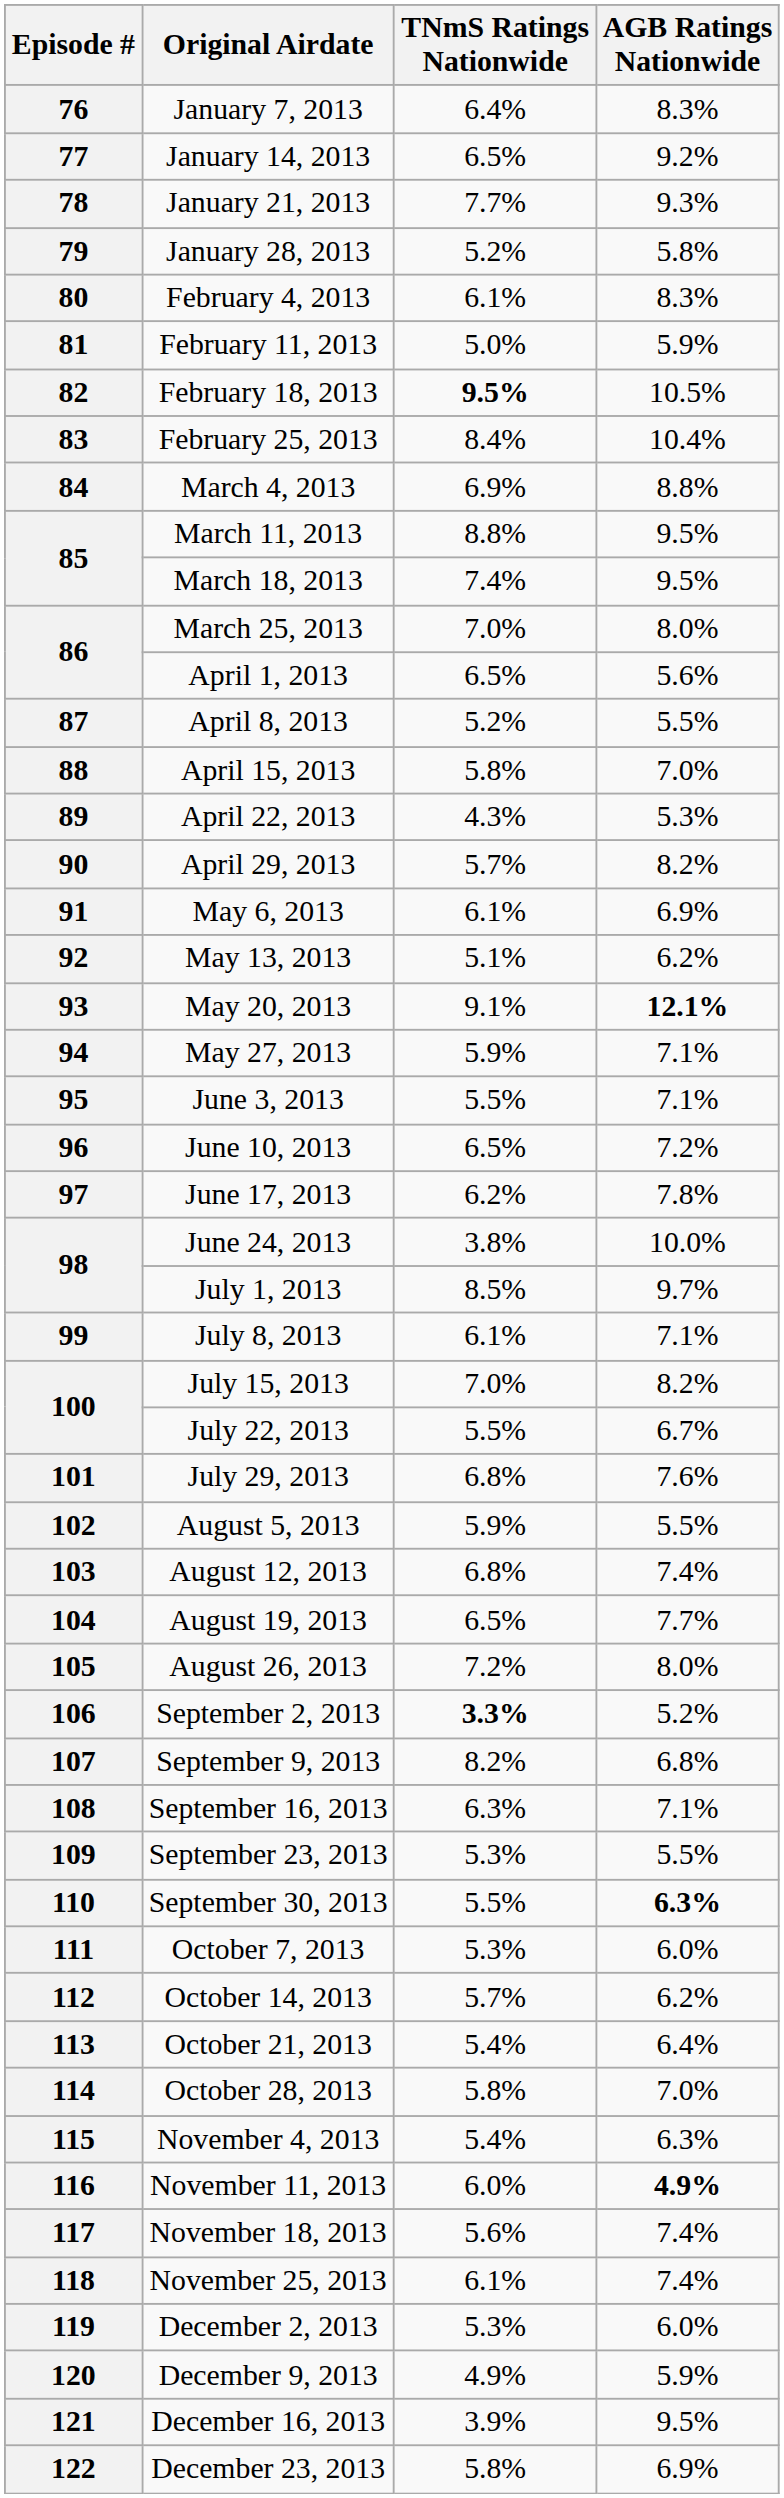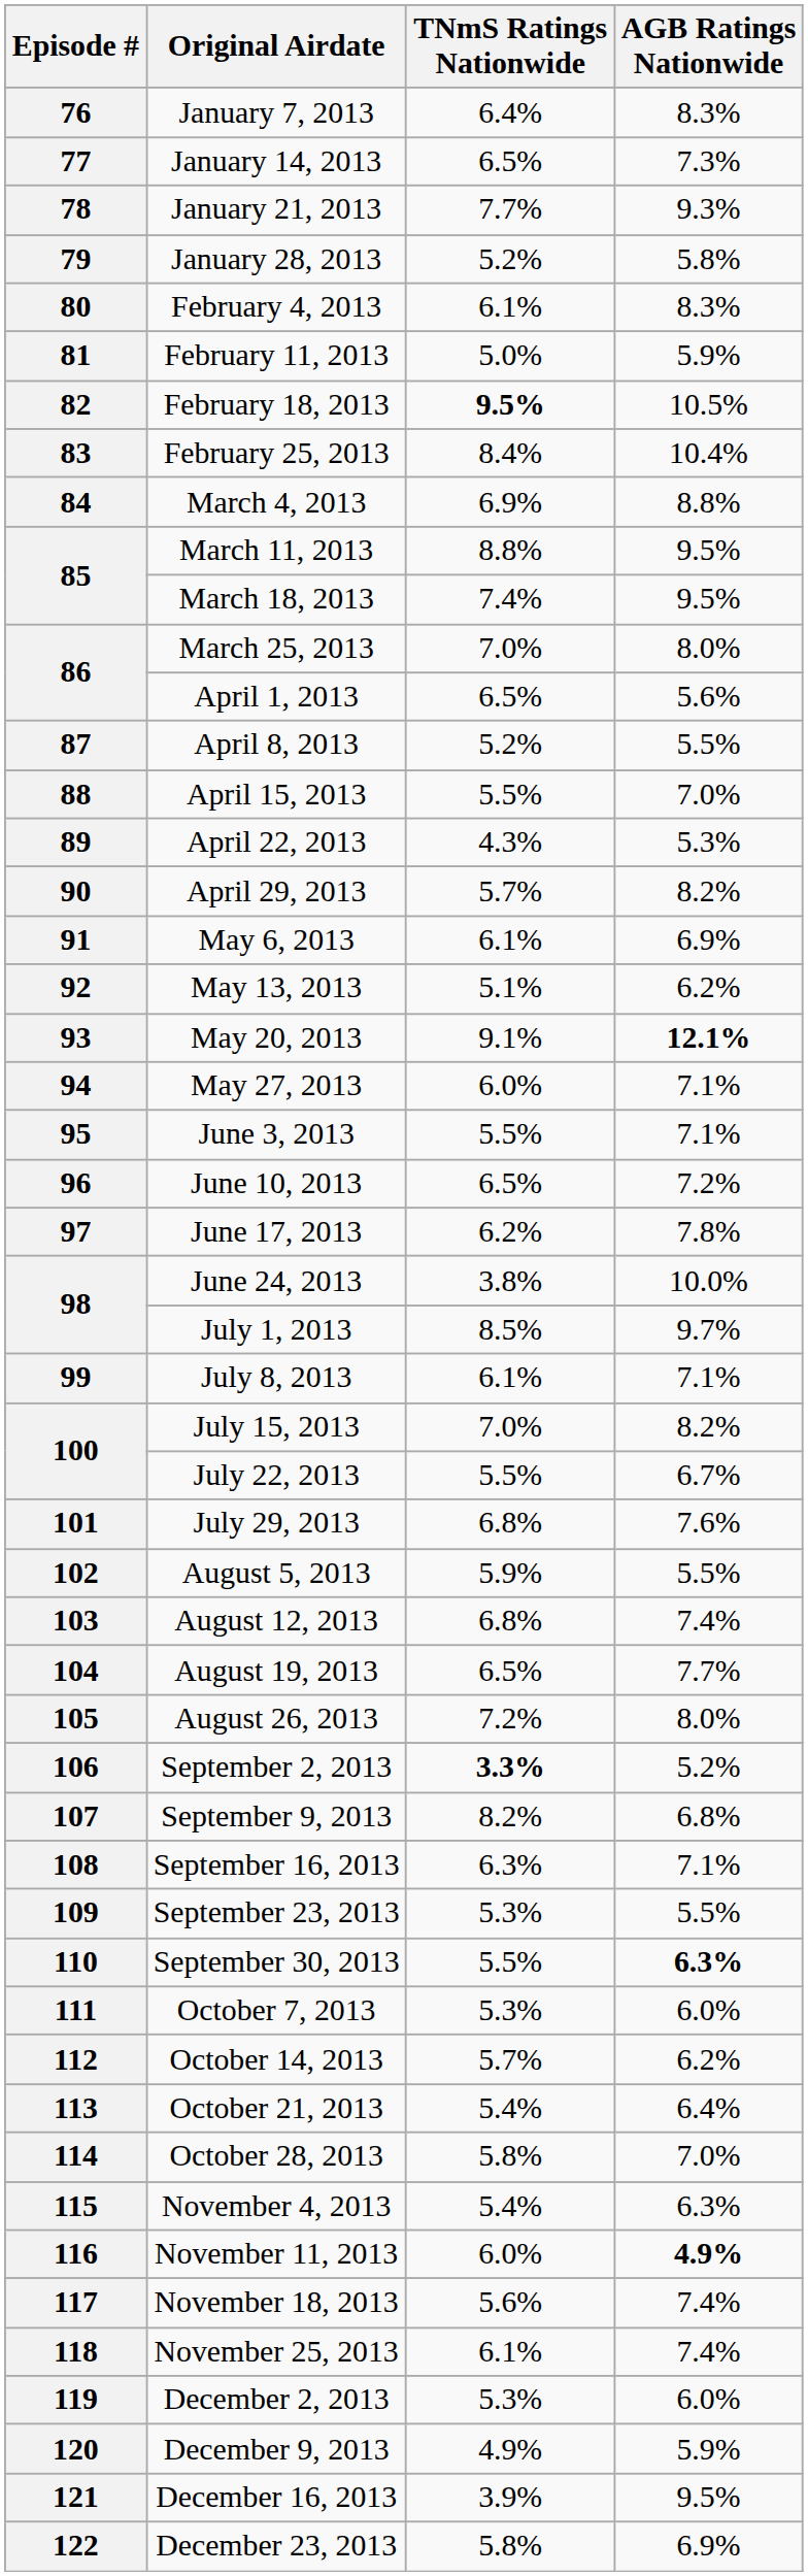77 | AGB Ratings Nationwide: 9.2% -> 7.3%
88 | TNmS Ratings Nationwide: 5.8% -> 5.5%
94 | TNmS Ratings Nationwide: 5.9% -> 6.0%
